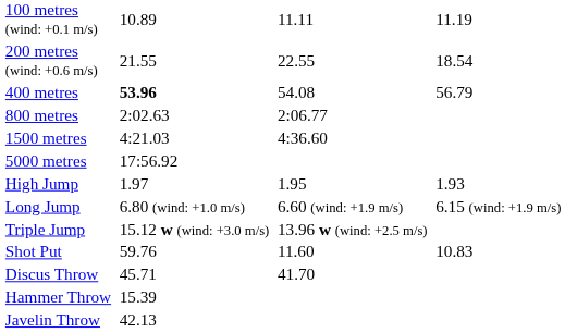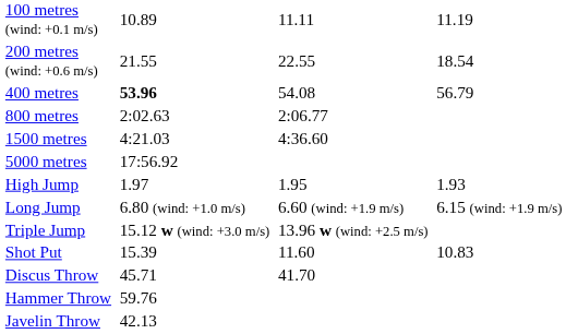Shot Put | column 3: 59.76 -> 15.39
Hammer Throw | column 3: 15.39 -> 59.76
